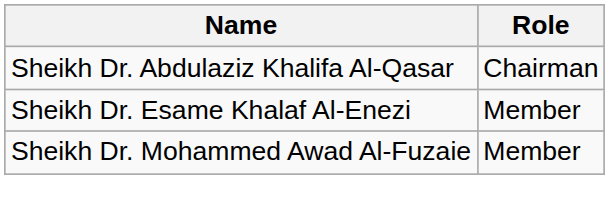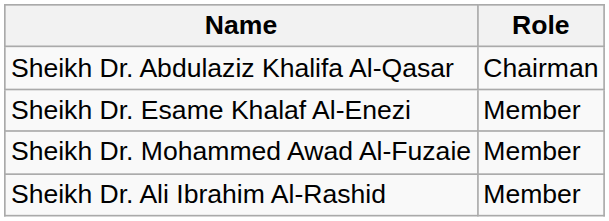+ row: Sheikh Dr. Ali Ibrahim Al-Rashid | Member
